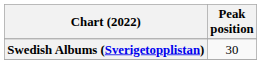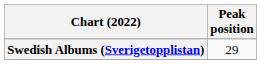Swedish Albums (Sverigetopplistan) | Peak position: 30 -> 29
